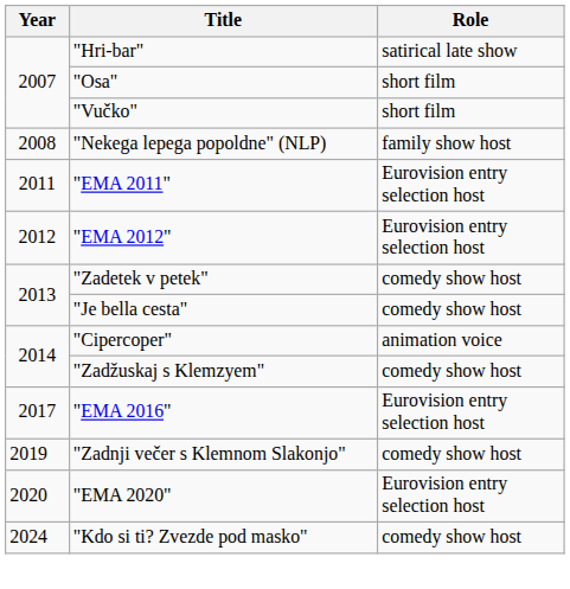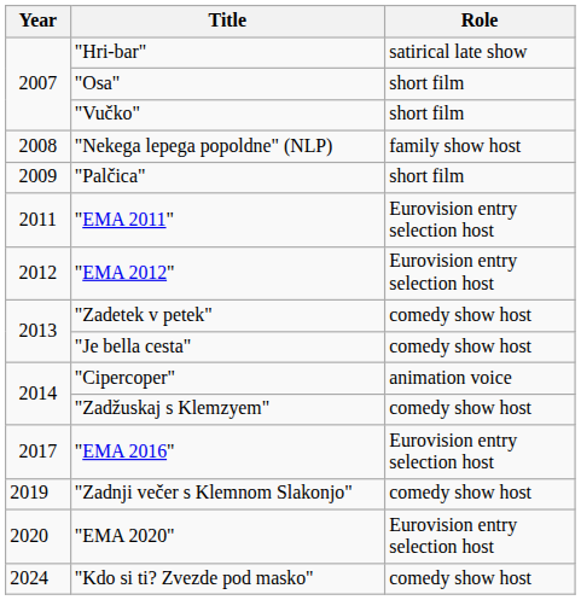+ row: 2009 | "Palčica" | short film
